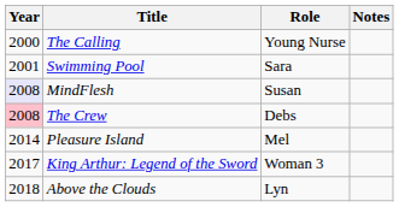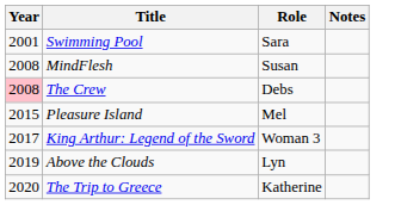- row: 2000 | The Calling | Young Nurse
MindFlesh | Year: lavender background -> no background
Pleasure Island | Year: 2014 -> 2015
Above the Clouds | Year: 2018 -> 2019
+ row: 2020 | The Trip to Greece | Katherine
